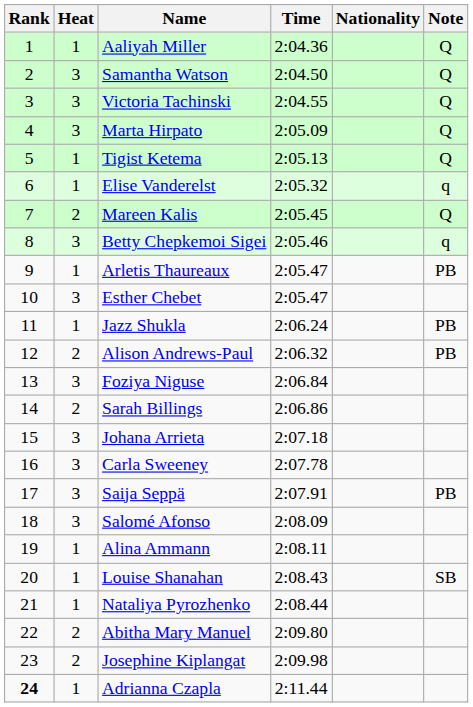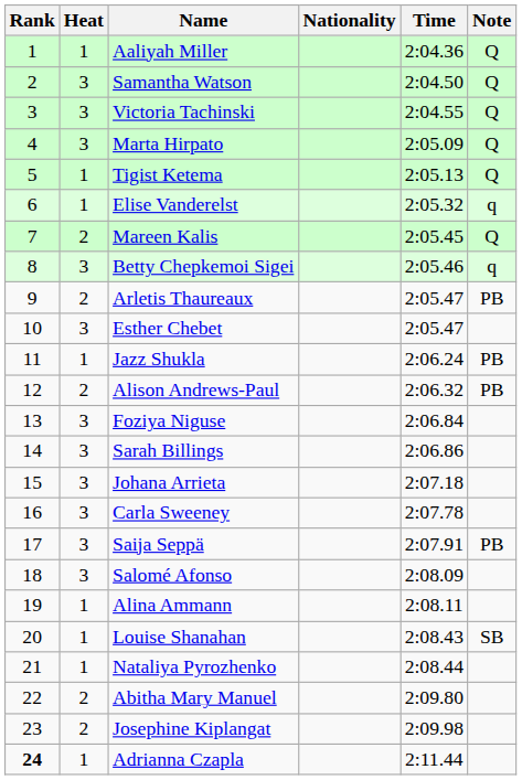columns swapped: Nationality <-> Time
Arletis Thaureaux | Heat: 1 -> 2
Sarah Billings | Heat: 2 -> 3
